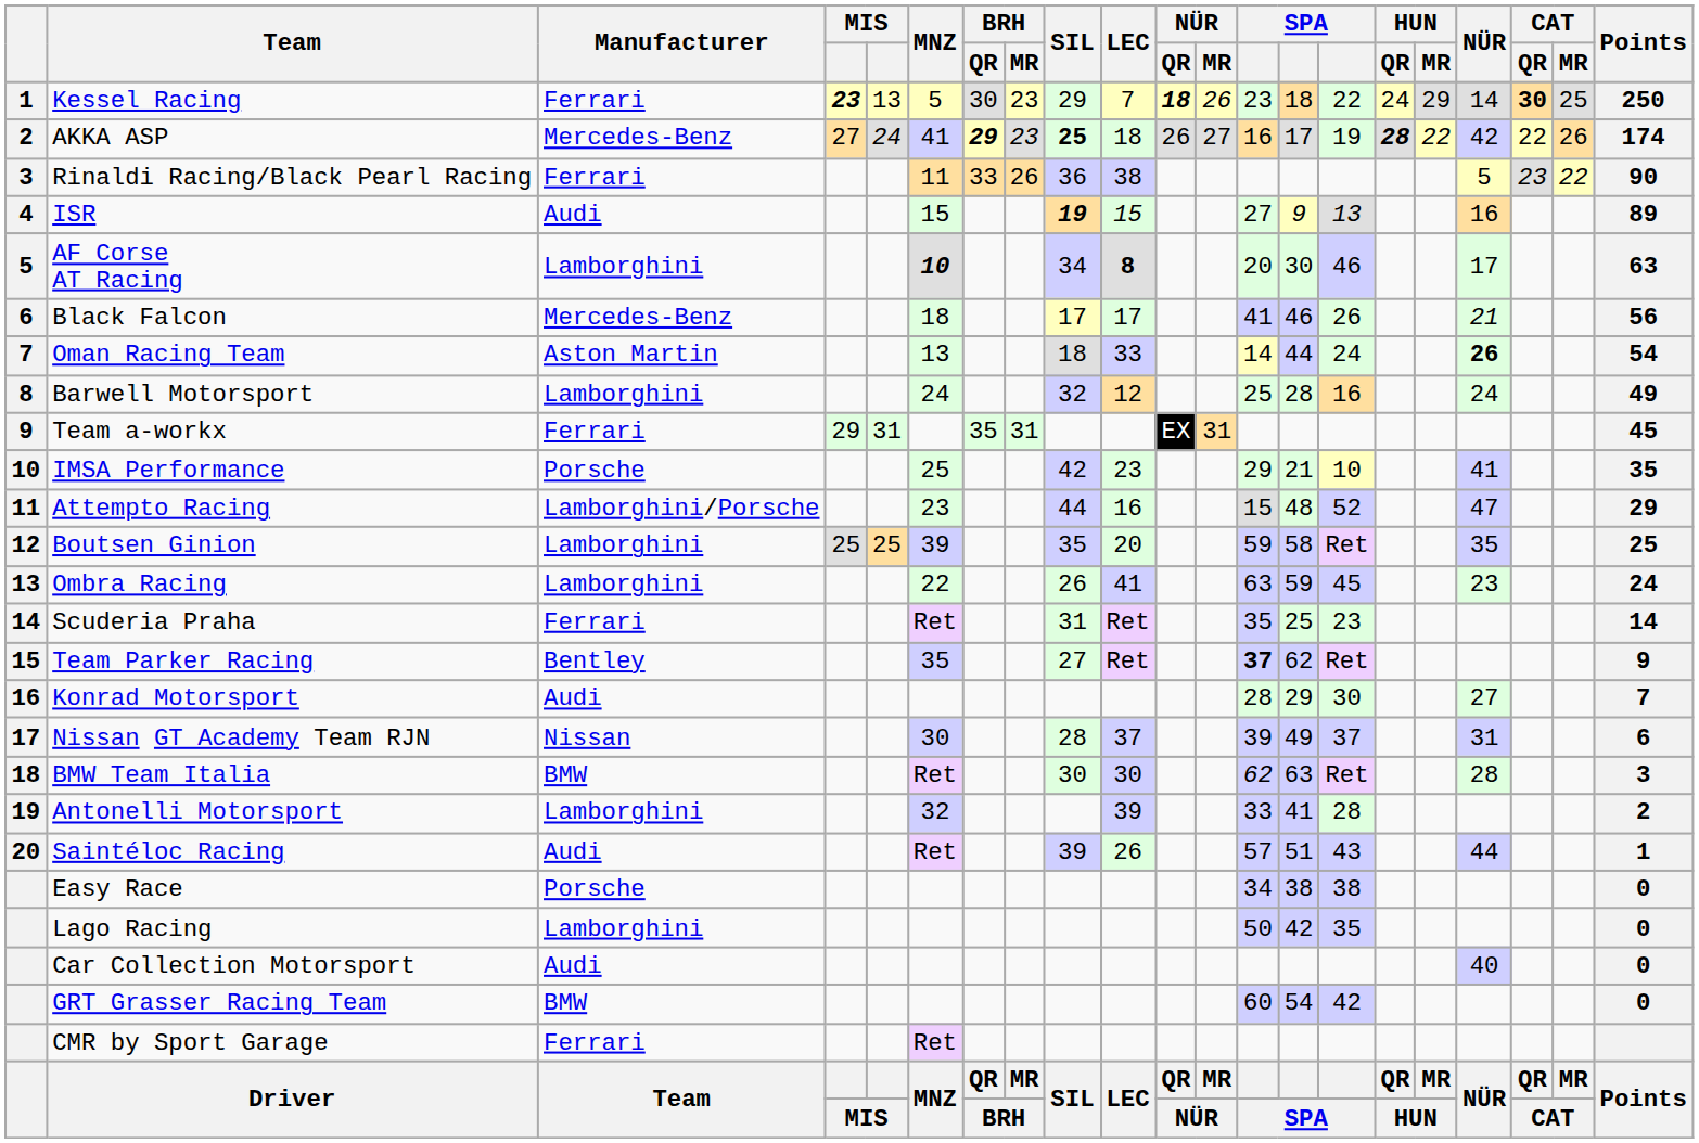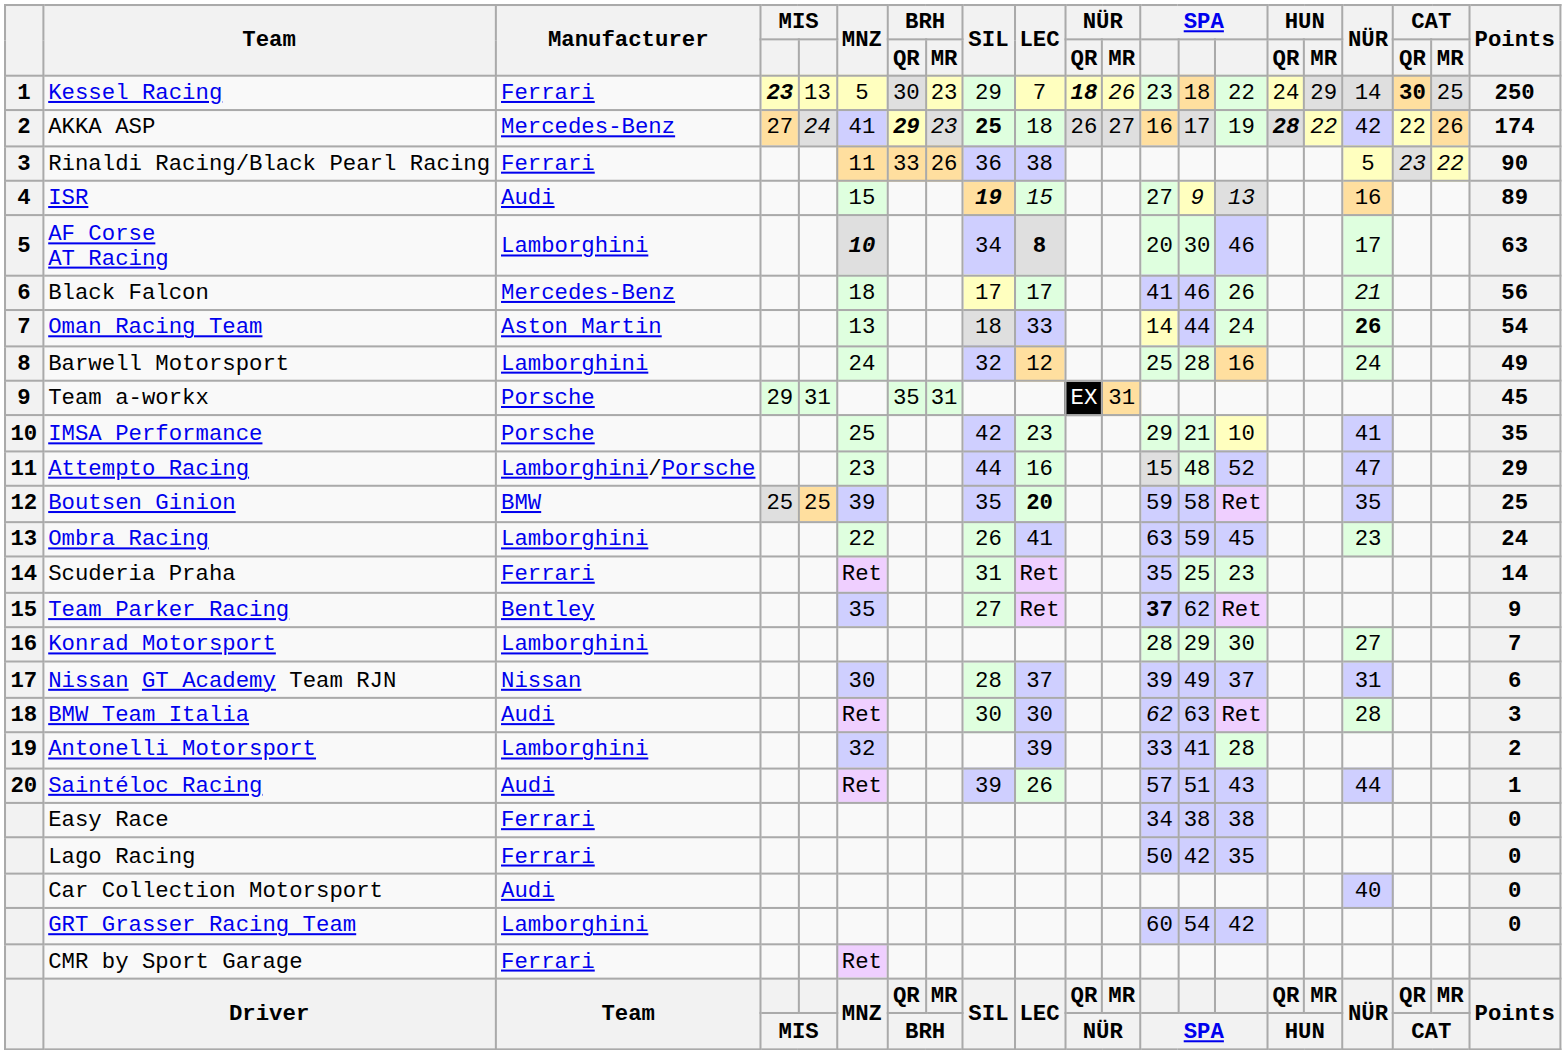Team a-workx | Manufacturer: Ferrari -> Porsche
Boutsen Ginion | Manufacturer: Lamborghini -> BMW
Boutsen Ginion | LEC: normal -> bold
Konrad Motorsport | Manufacturer: Audi -> Lamborghini
BMW Team Italia | Manufacturer: BMW -> Audi
Easy Race | Manufacturer: Porsche -> Ferrari
Lago Racing | Manufacturer: Lamborghini -> Ferrari
GRT Grasser Racing Team | Manufacturer: BMW -> Lamborghini
